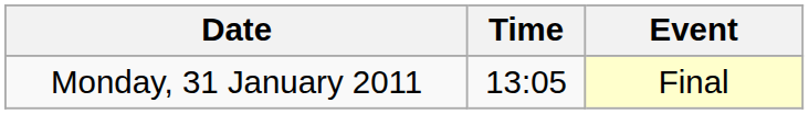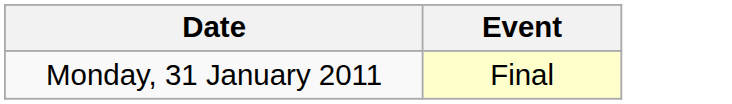- column: Time | 13:05
